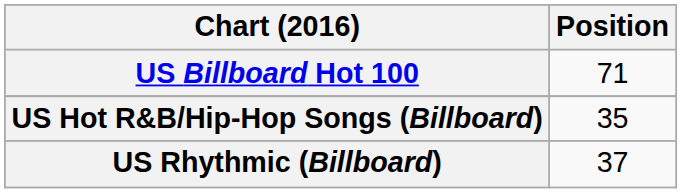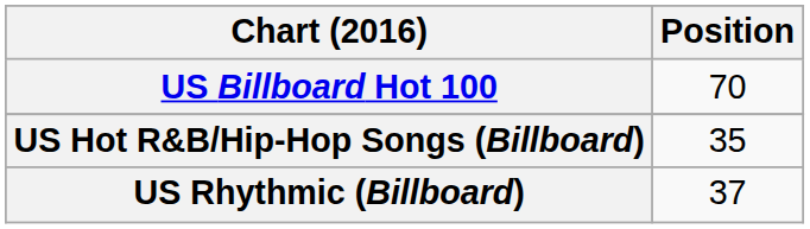US Billboard Hot 100 | Position: 71 -> 70
